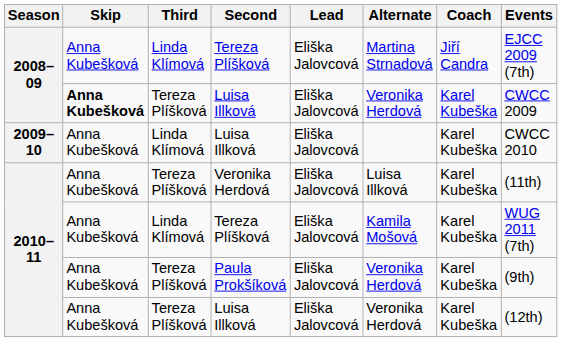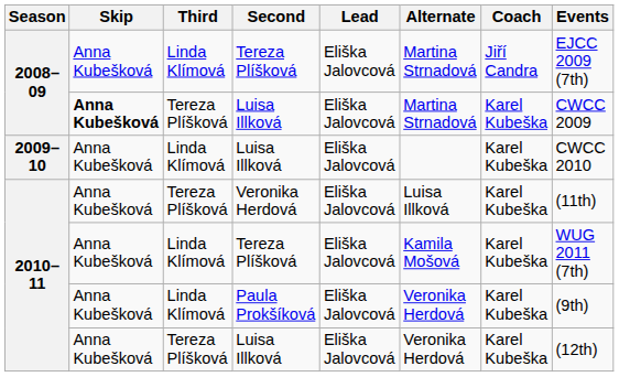2008–09 / Luisa Illková | Alternate: Veronika Herdová -> Martina Strnadová
Paula Prokšíková | Third: Tereza Plíšková -> Linda Klímová
